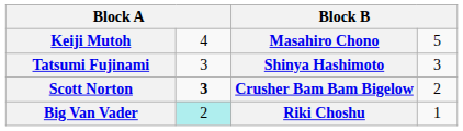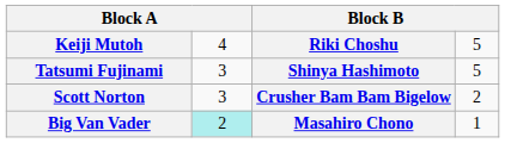Keiji Mutoh | column 3: Masahiro Chono -> Riki Choshu
Tatsumi Fujinami | column 4: 3 -> 5
Scott Norton | column 2: bold -> normal
Big Van Vader | column 3: Riki Choshu -> Masahiro Chono
